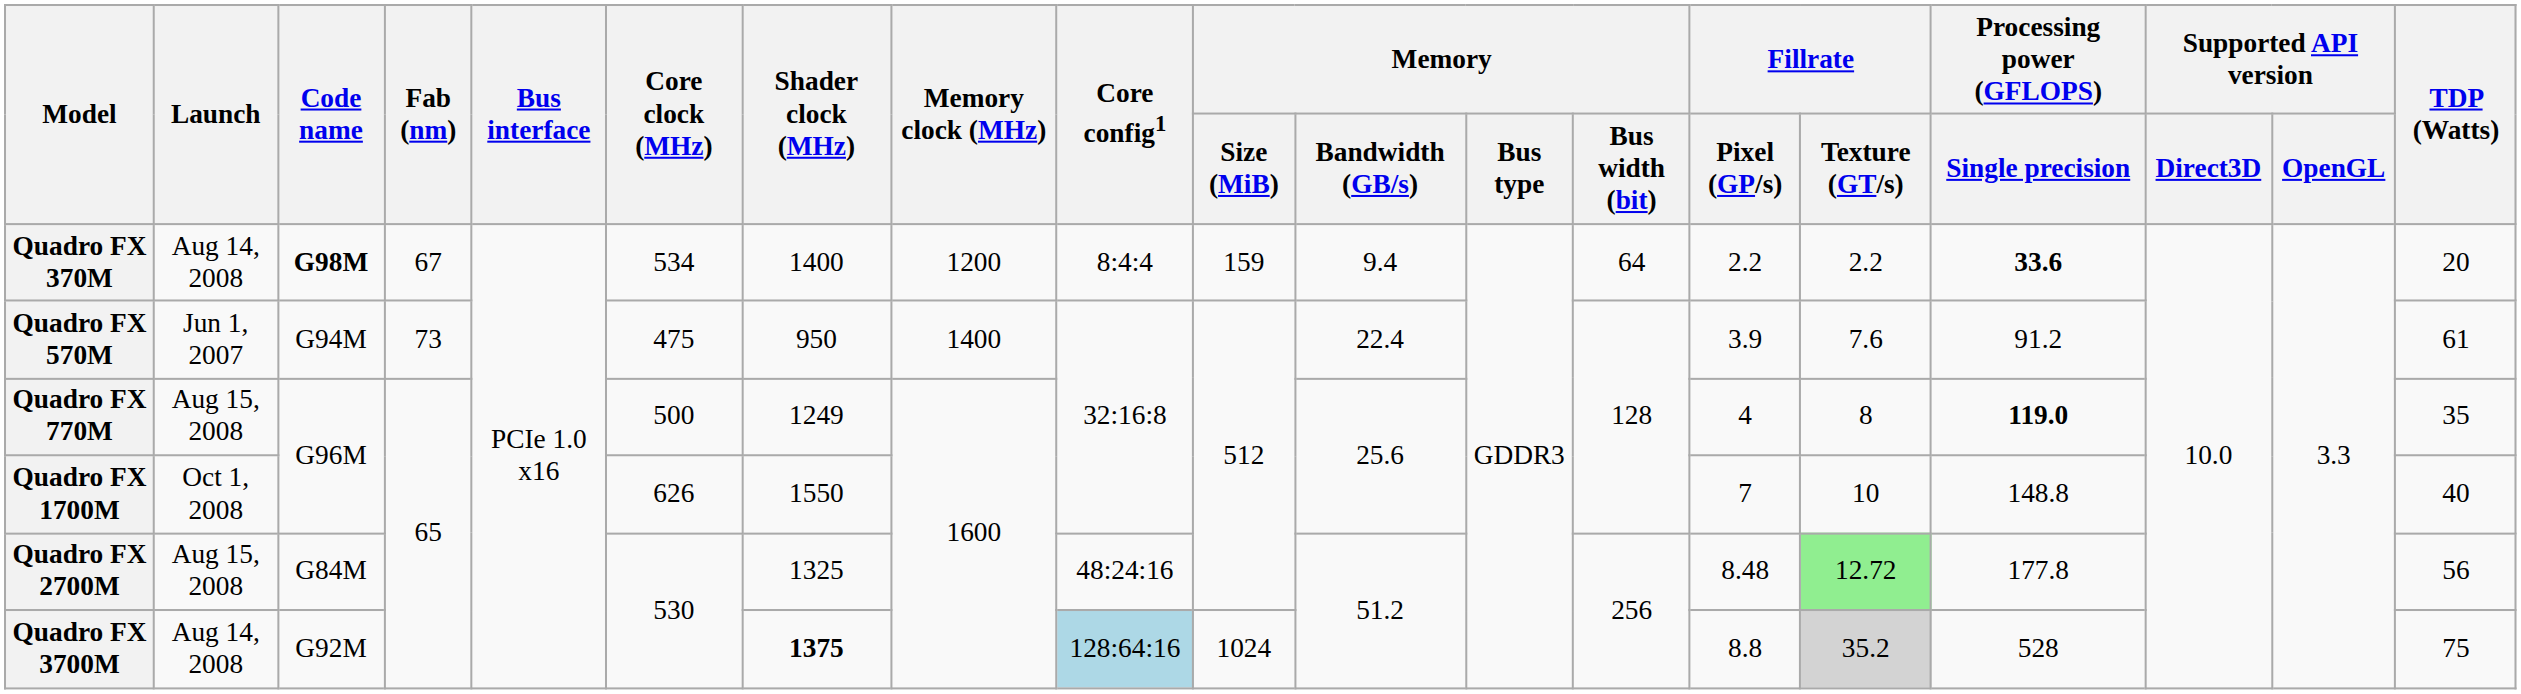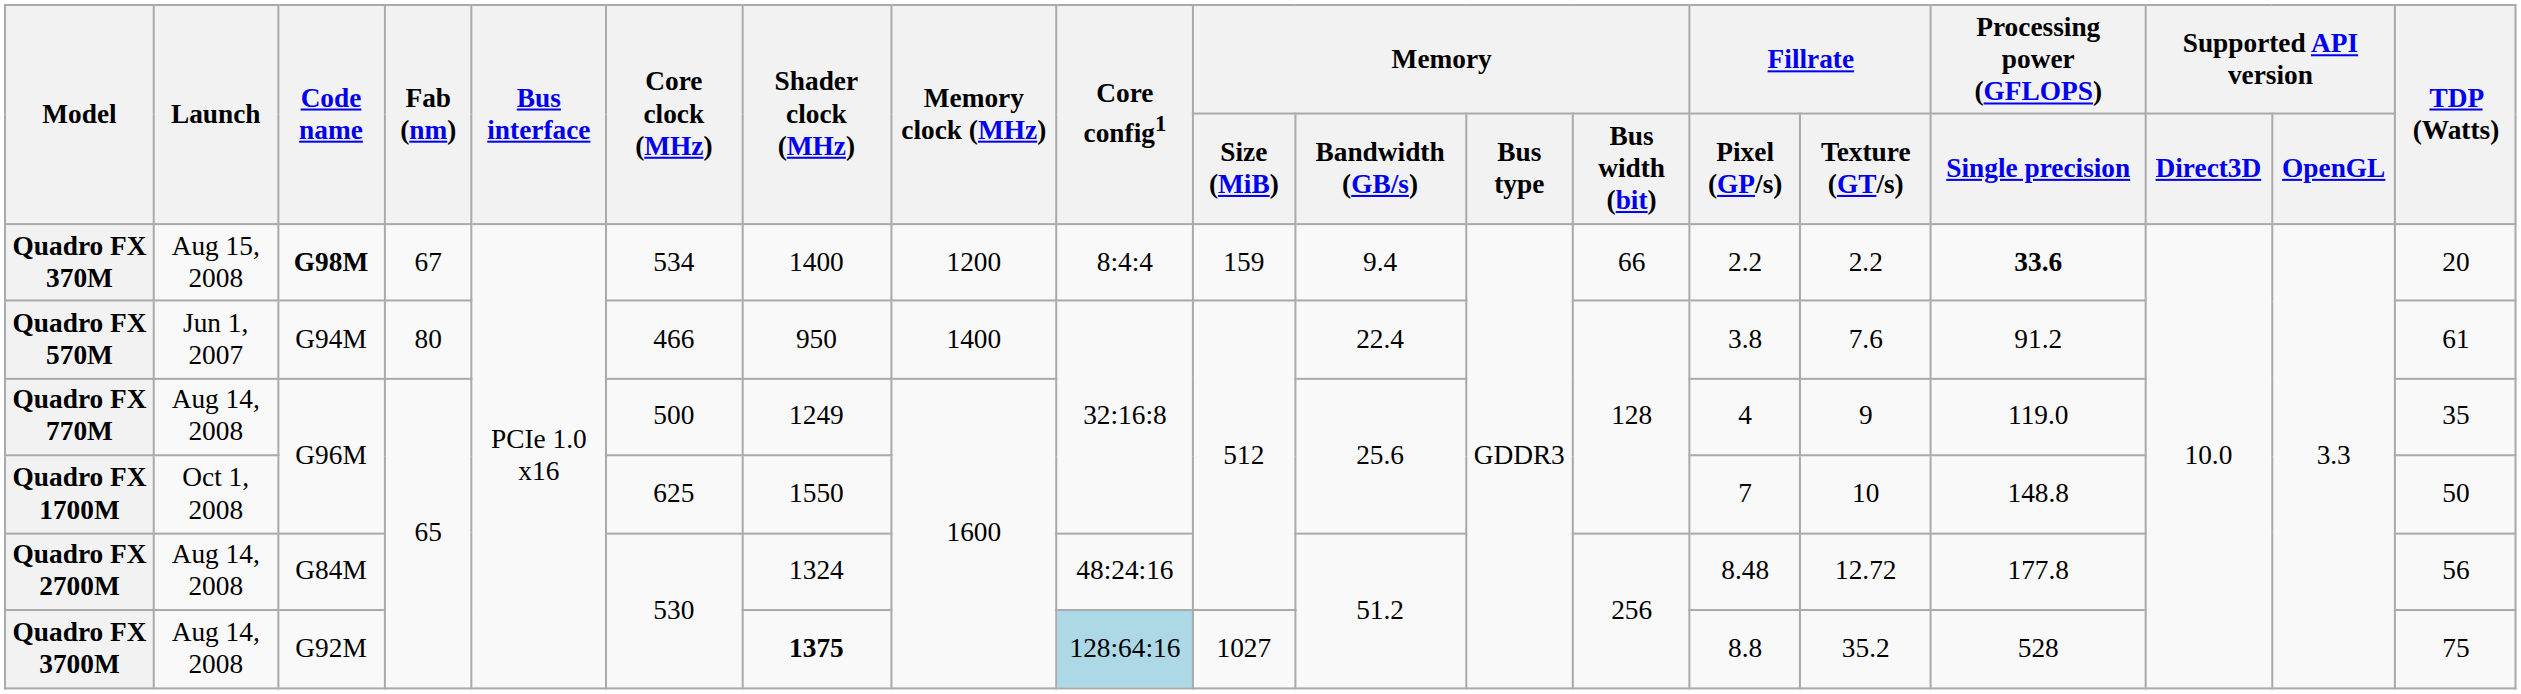Quadro FX 370M | Launch: Aug 14, 2008 -> Aug 15, 2008
Quadro FX 370M | Memory / Bus width (bit): 64 -> 66
Quadro FX 570M | Fab (nm): 73 -> 80
Quadro FX 570M | Core clock (MHz): 475 -> 466
Quadro FX 570M | Fillrate / Pixel (GP/s): 3.9 -> 3.8
Quadro FX 770M | Launch: Aug 15, 2008 -> Aug 14, 2008
Quadro FX 770M | Fillrate / Texture (GT/s): 8 -> 9
Quadro FX 770M | Processing power (GFLOPS) / Single precision: bold -> normal
Quadro FX 1700M | Core clock (MHz): 626 -> 625
Quadro FX 1700M | TDP (Watts): 40 -> 50
Quadro FX 2700M | Launch: Aug 15, 2008 -> Aug 14, 2008
Quadro FX 2700M | Shader clock (MHz): 1325 -> 1324
Quadro FX 2700M | Fillrate / Texture (GT/s): lightgreen background -> no background
Quadro FX 3700M | Memory / Size (MiB): 1024 -> 1027
Quadro FX 3700M | Fillrate / Texture (GT/s): lightgrey background -> no background
